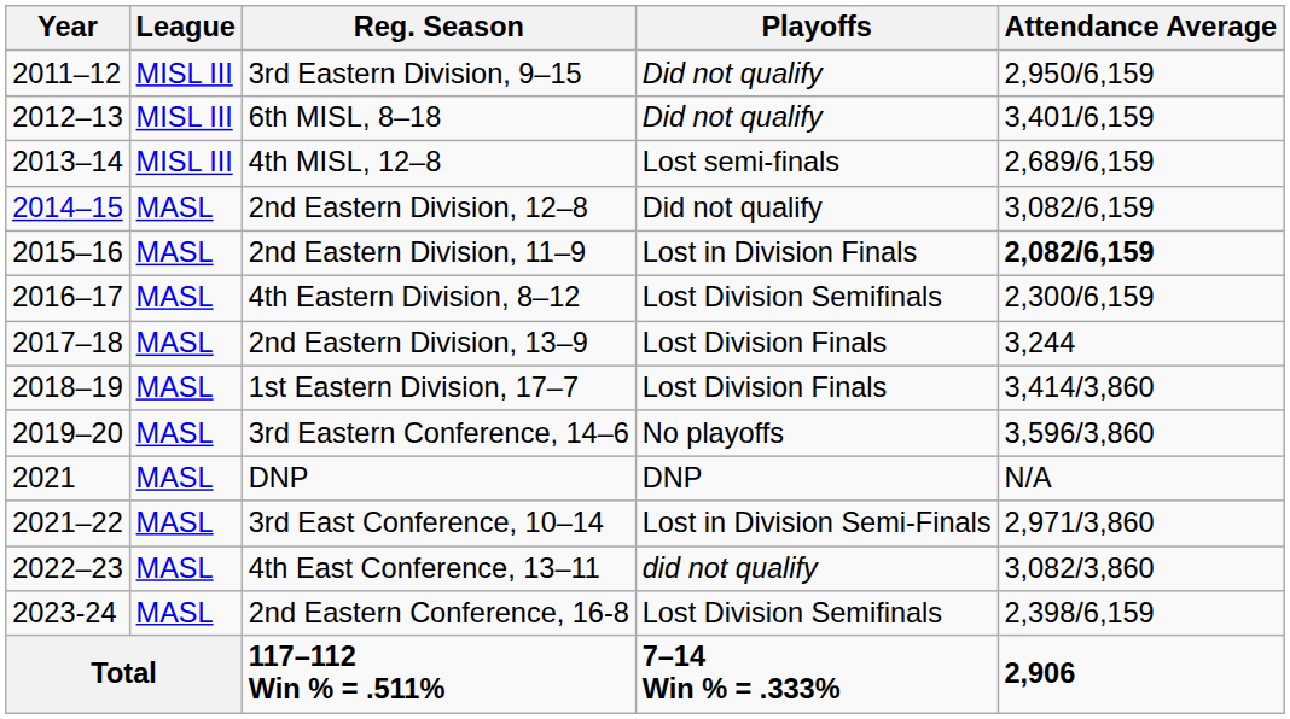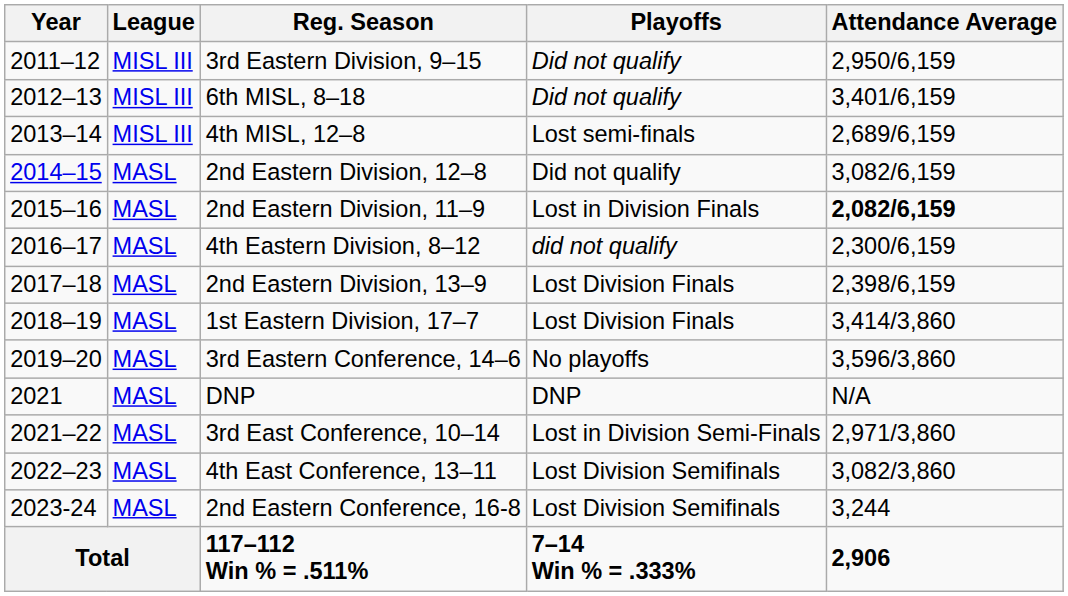4th Eastern Division, 8–12 | Playoffs: Lost Division Semifinals -> did not qualify
2nd Eastern Division, 13–9 | Attendance Average: 3,244 -> 2,398/6,159
4th East Conference, 13–11 | Playoffs: did not qualify -> Lost Division Semifinals
2nd Eastern Conference, 16-8 | Attendance Average: 2,398/6,159 -> 3,244
